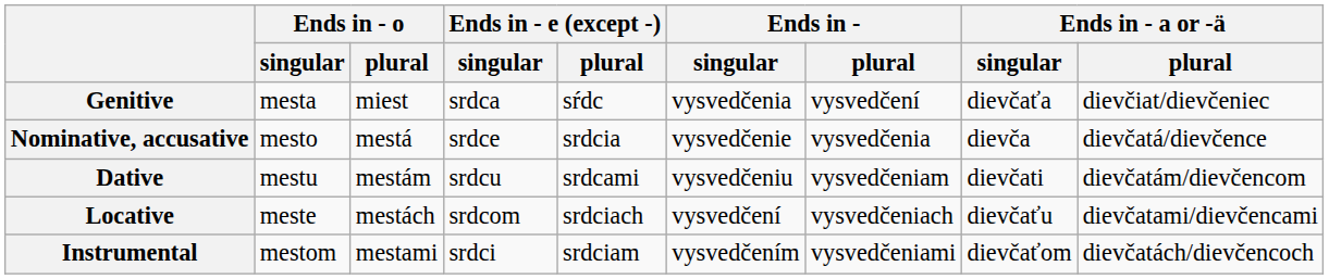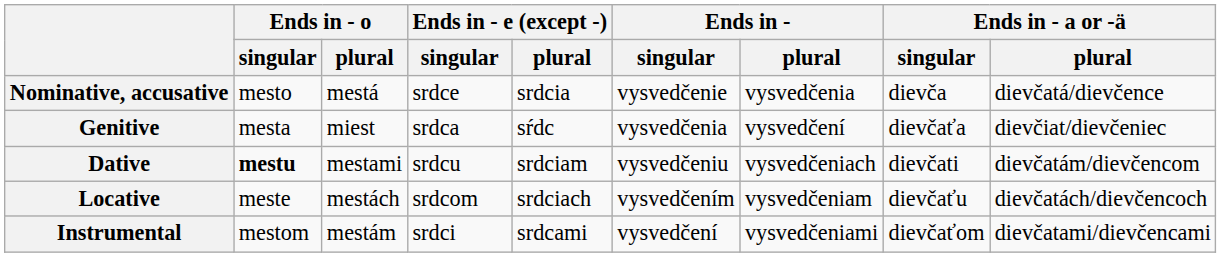rows swapped: Nominative, accusative <-> Genitive
Dative | Ends in - o / singular: normal -> bold
Dative | Ends in - o / plural: mestám -> mestami
Dative | Ends in - e (except -) / plural: srdcami -> srdciam
Dative | Ends in - / plural: vysvedčeniam -> vysvedčeniach
Locative | Ends in - / singular: vysvedčení -> vysvedčením
Locative | Ends in - / plural: vysvedčeniach -> vysvedčeniam
Locative | Ends in - a or -ä / plural: dievčatami/dievčencami -> dievčatách/dievčencoch
Instrumental | Ends in - o / plural: mestami -> mestám
Instrumental | Ends in - e (except -) / plural: srdciam -> srdcami
Instrumental | Ends in - / singular: vysvedčením -> vysvedčení
Instrumental | Ends in - a or -ä / plural: dievčatách/dievčencoch -> dievčatami/dievčencami
